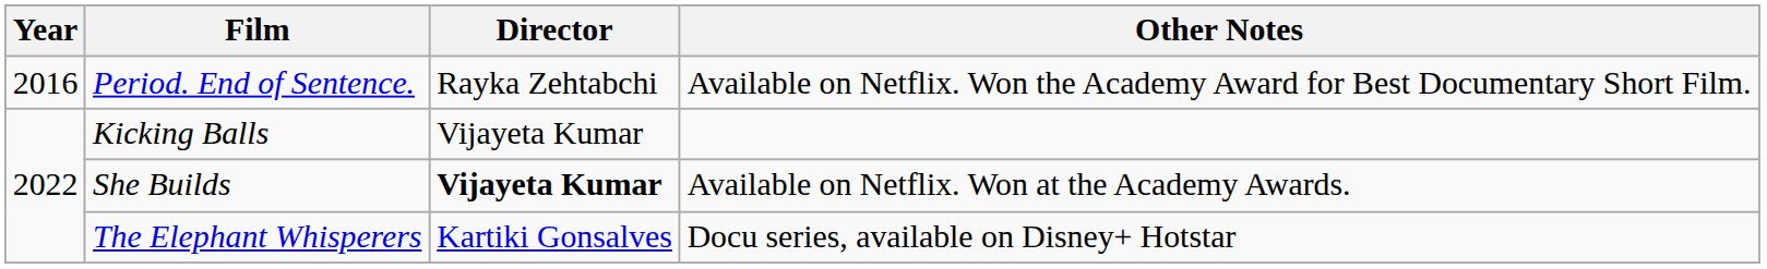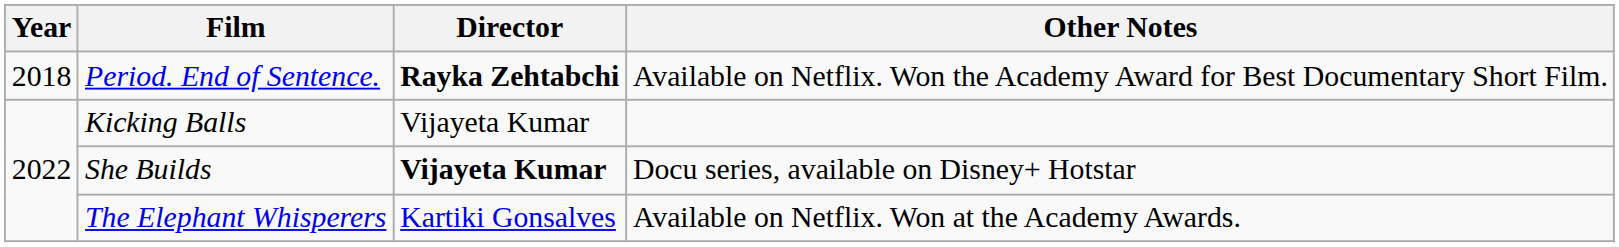Period. End of Sentence. | Year: 2016 -> 2018
Period. End of Sentence. | Director: normal -> bold
She Builds | Other Notes: Available on Netflix. Won at the Academy Awards. -> Docu series, available on Disney+ Hotstar
The Elephant Whisperers | Other Notes: Docu series, available on Disney+ Hotstar -> Available on Netflix. Won at the Academy Awards.
